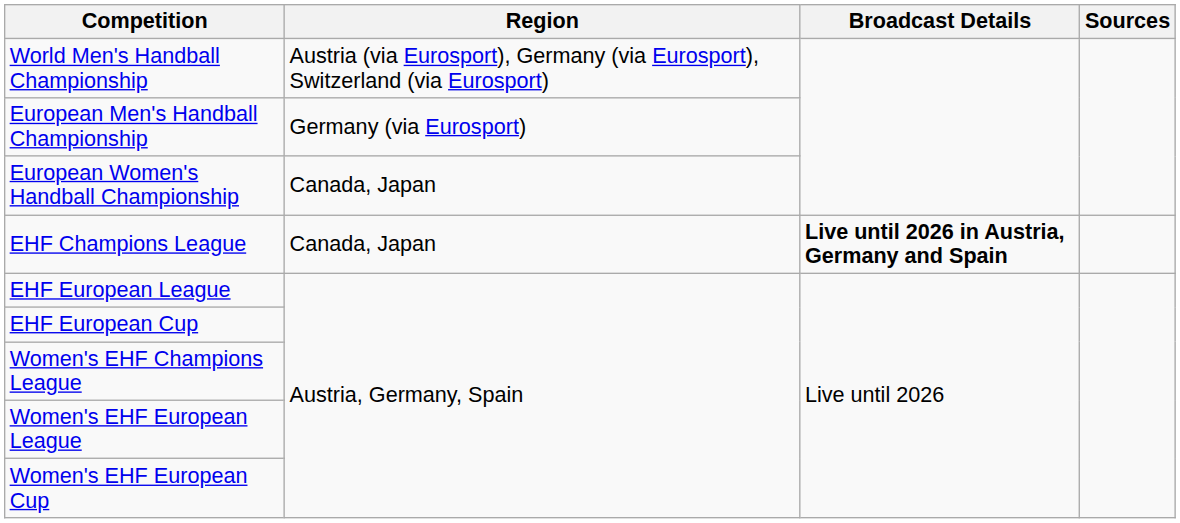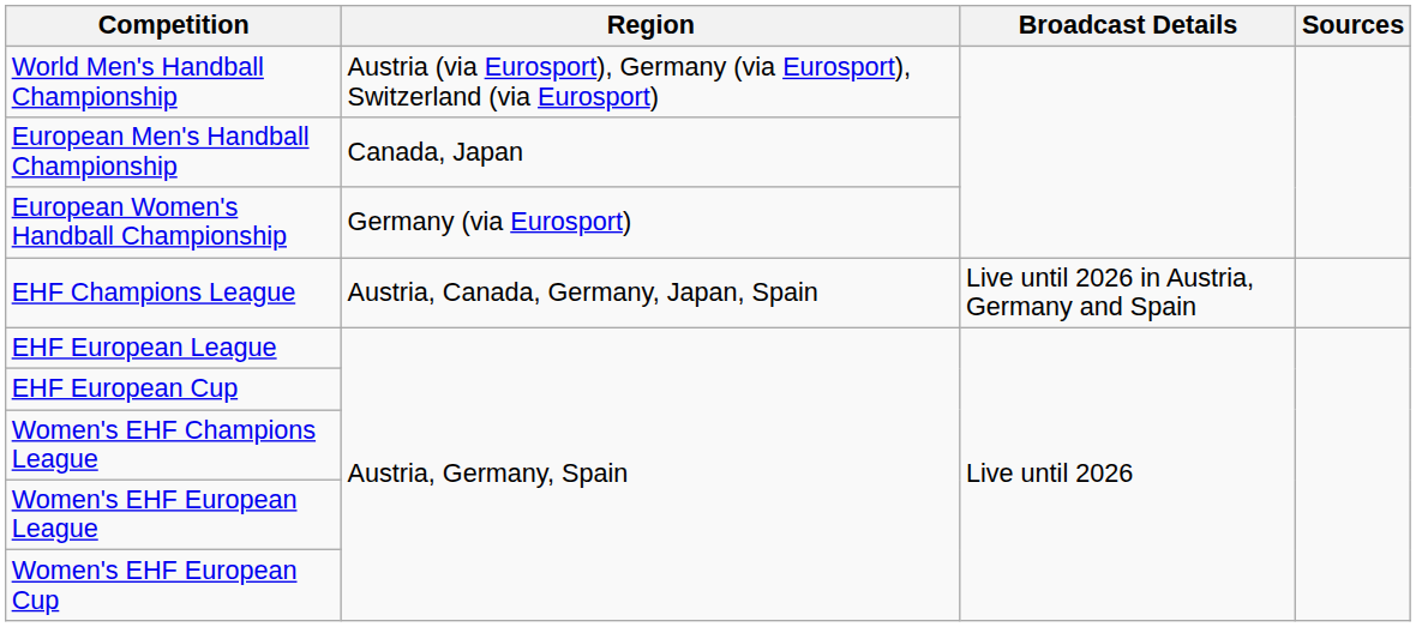European Men's Handball Championship | Region: Germany (via Eurosport) -> Canada, Japan
European Women's Handball Championship | Region: Canada, Japan -> Germany (via Eurosport)
EHF Champions League | Region: Canada, Japan -> Austria, Canada, Germany, Japan, Spain
EHF Champions League | Broadcast Details: bold -> normal
